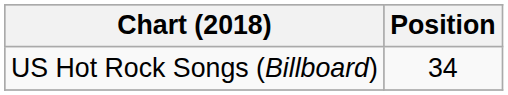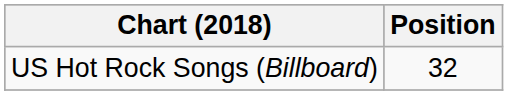US Hot Rock Songs (Billboard) | Position: 34 -> 32
